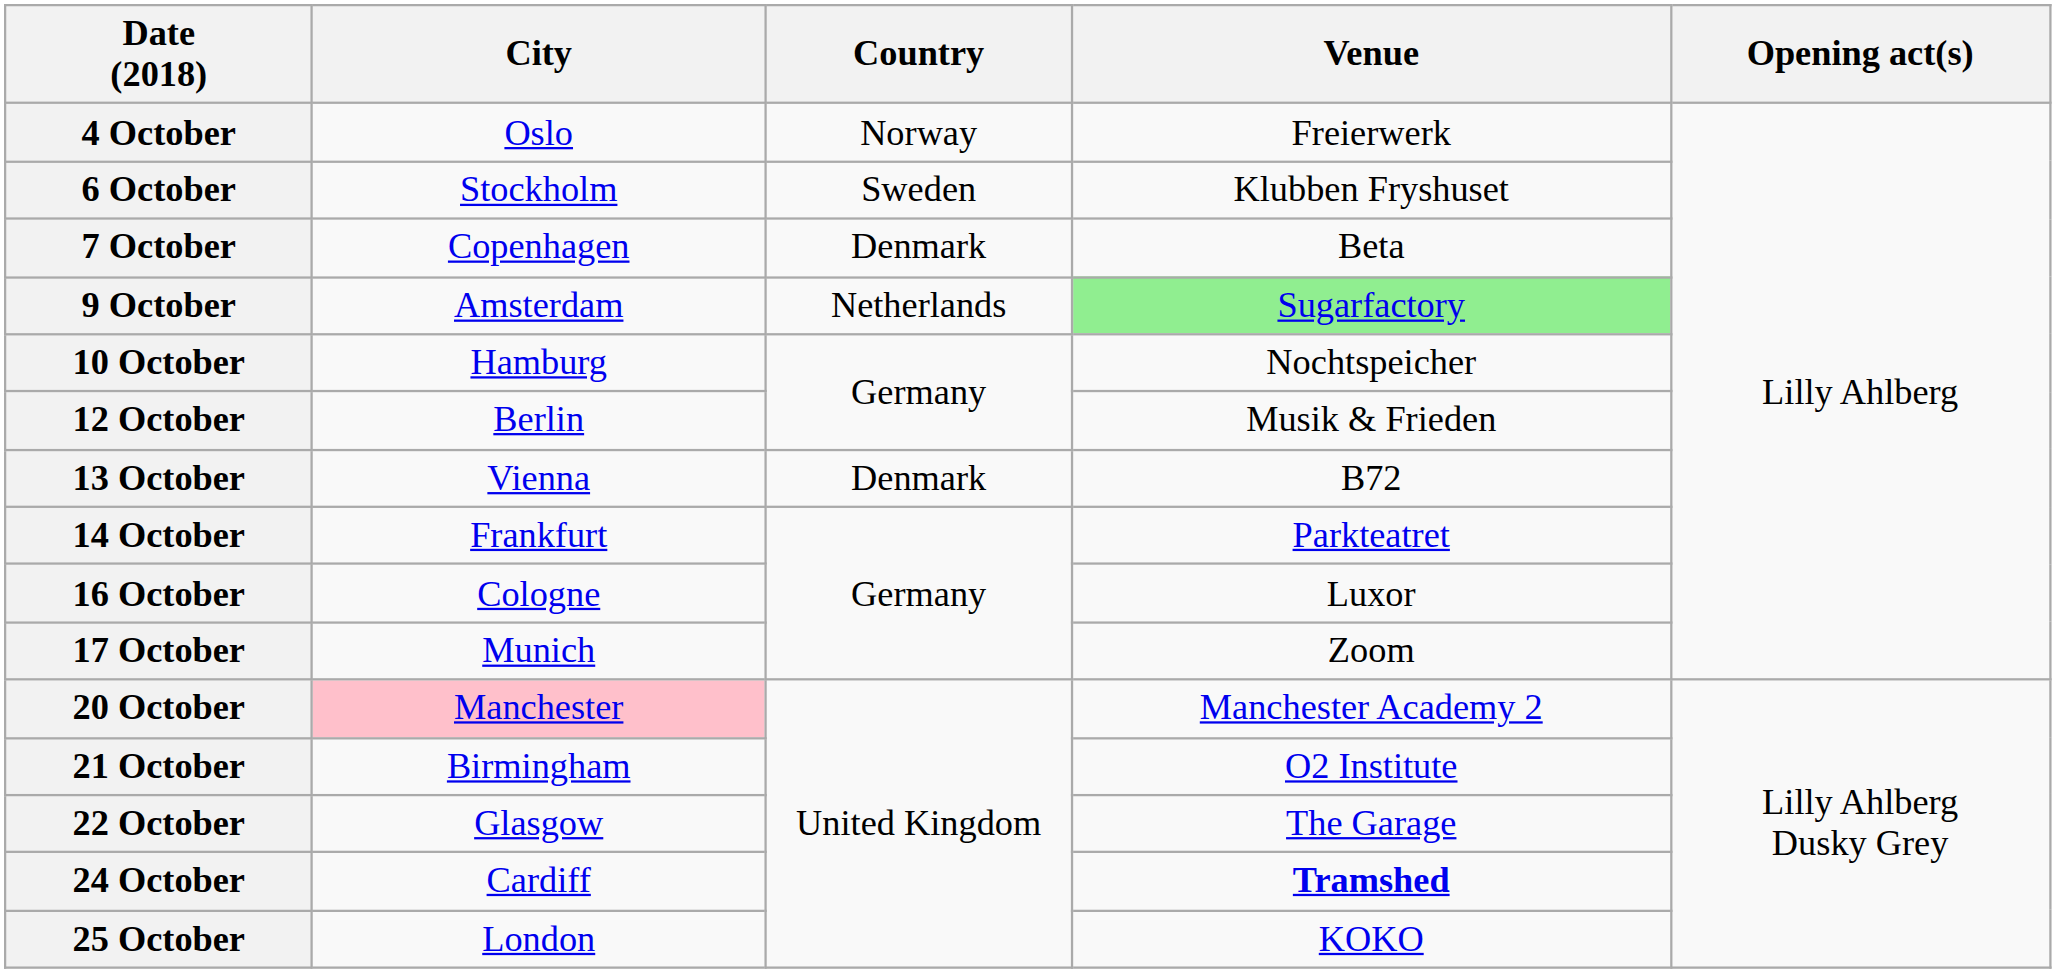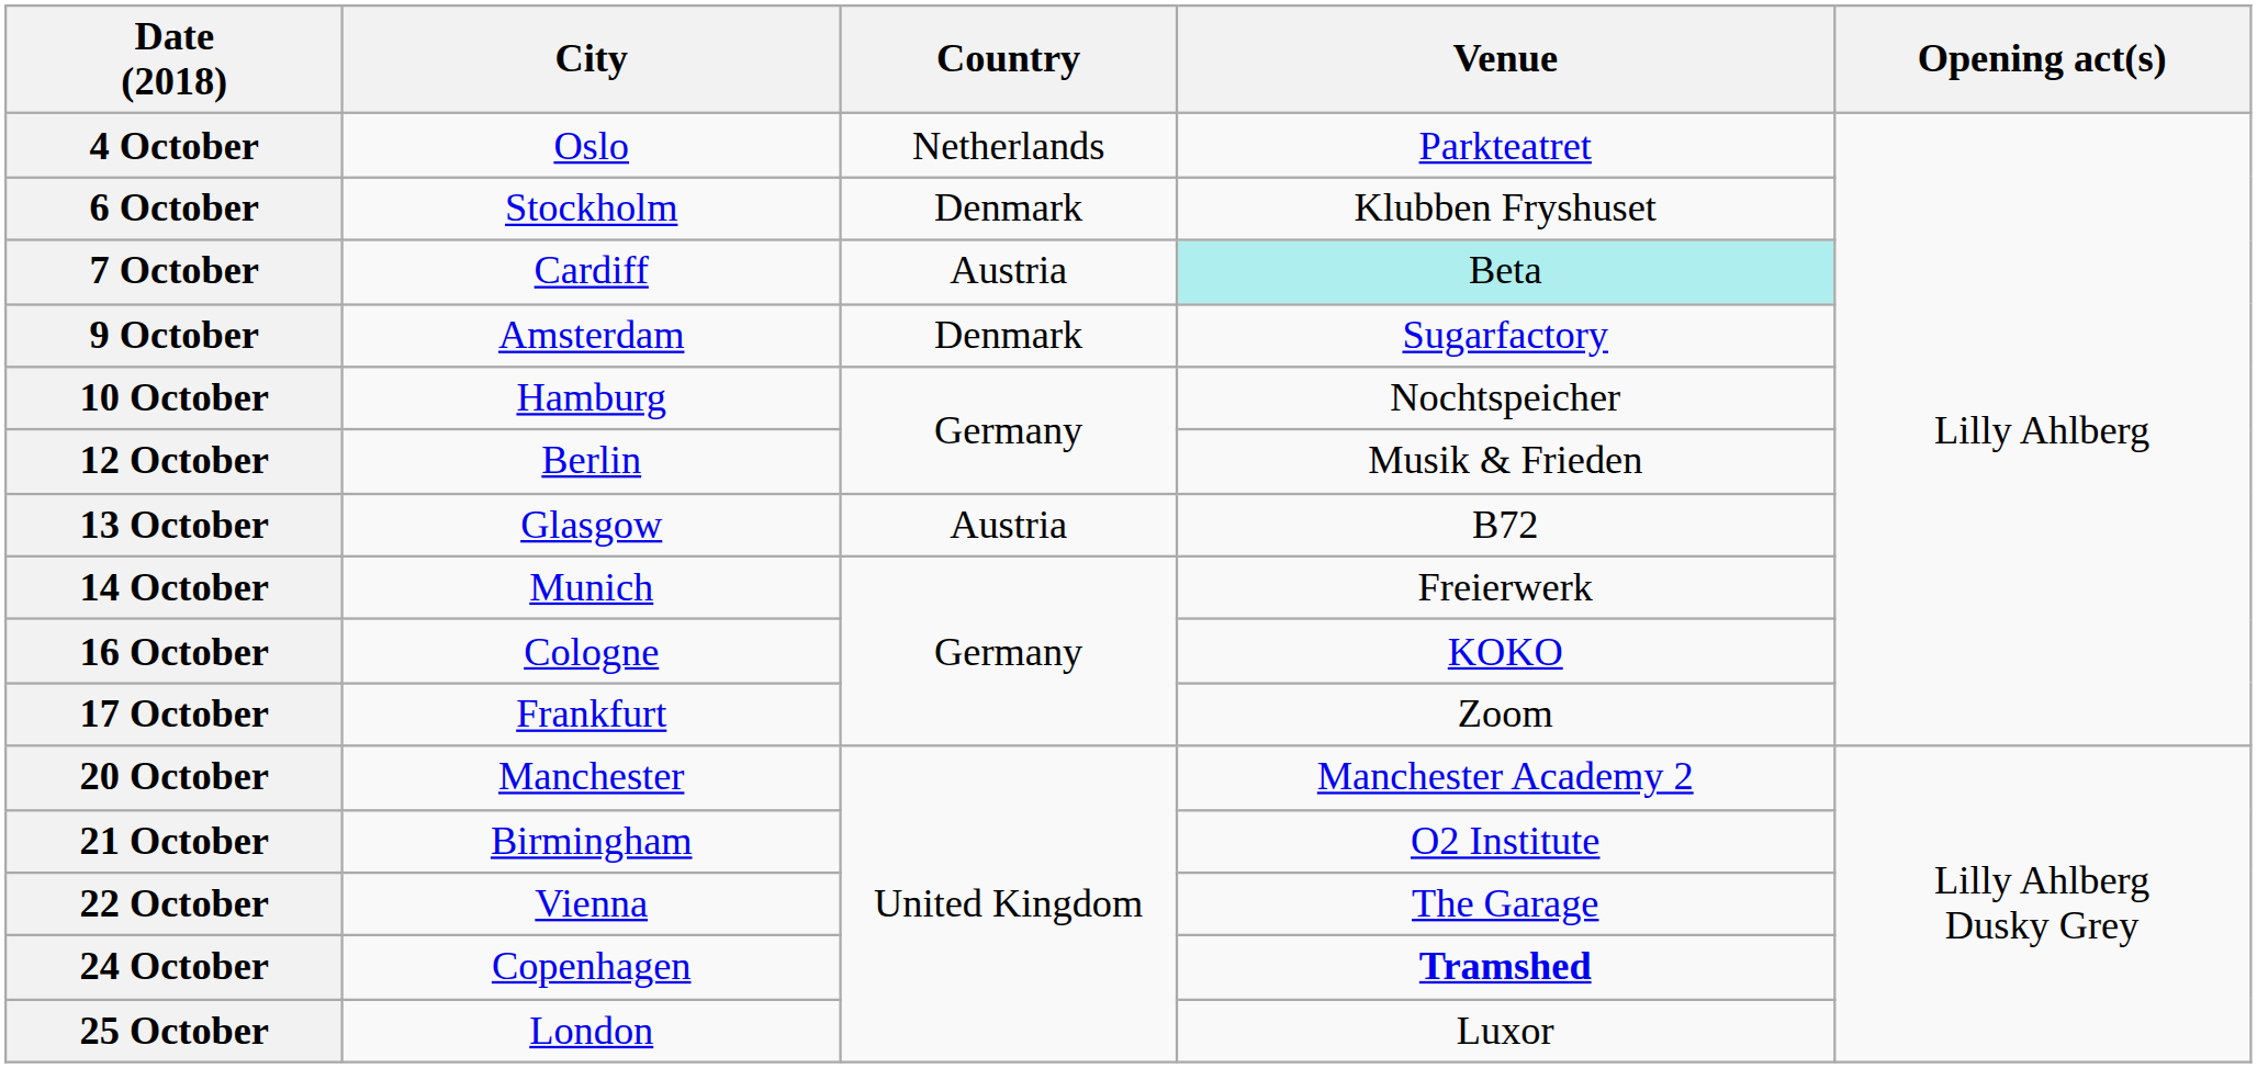4 October | Country: Norway -> Netherlands
4 October | Venue: Freierwerk -> Parkteatret
6 October | Country: Sweden -> Denmark
7 October | City: Copenhagen -> Cardiff
7 October | Country: Denmark -> Austria
7 October | Venue: no background -> paleturquoise background
9 October | Country: Netherlands -> Denmark
9 October | Venue: lightgreen background -> no background
13 October | City: Vienna -> Glasgow
13 October | Country: Denmark -> Austria
14 October | City: Frankfurt -> Munich
14 October | Venue: Parkteatret -> Freierwerk
16 October | Venue: Luxor -> KOKO
17 October | City: Munich -> Frankfurt
20 October | City: pink background -> no background
22 October | City: Glasgow -> Vienna
24 October | City: Cardiff -> Copenhagen
25 October | Venue: KOKO -> Luxor
